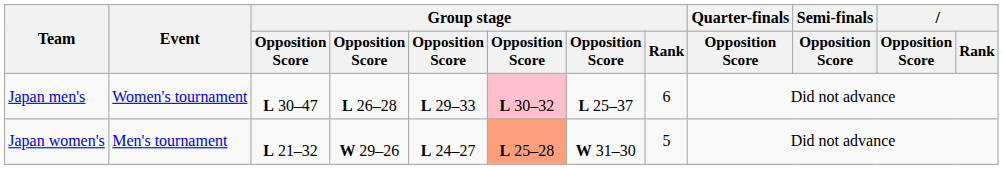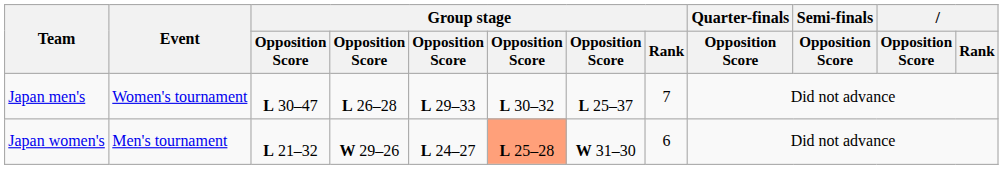Japan men's | column 6: pink background -> no background
Japan men's | Group stage / Rank: 6 -> 7
Japan women's | Group stage / Rank: 5 -> 6
